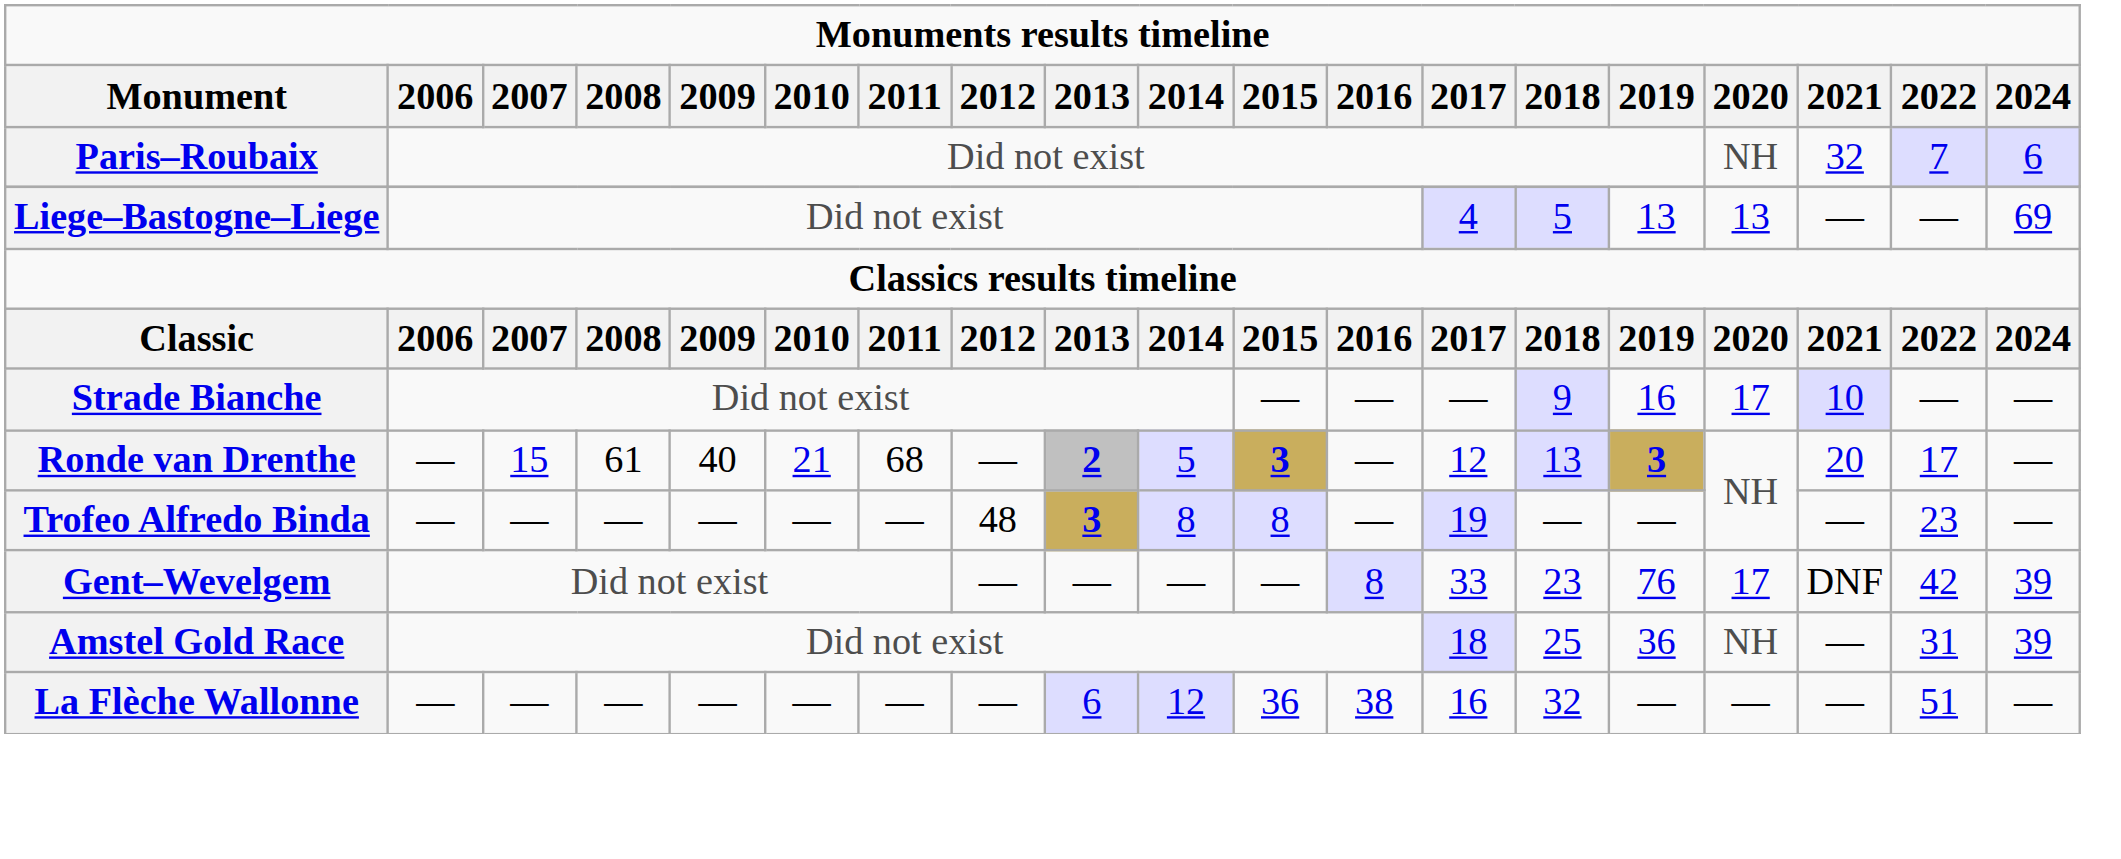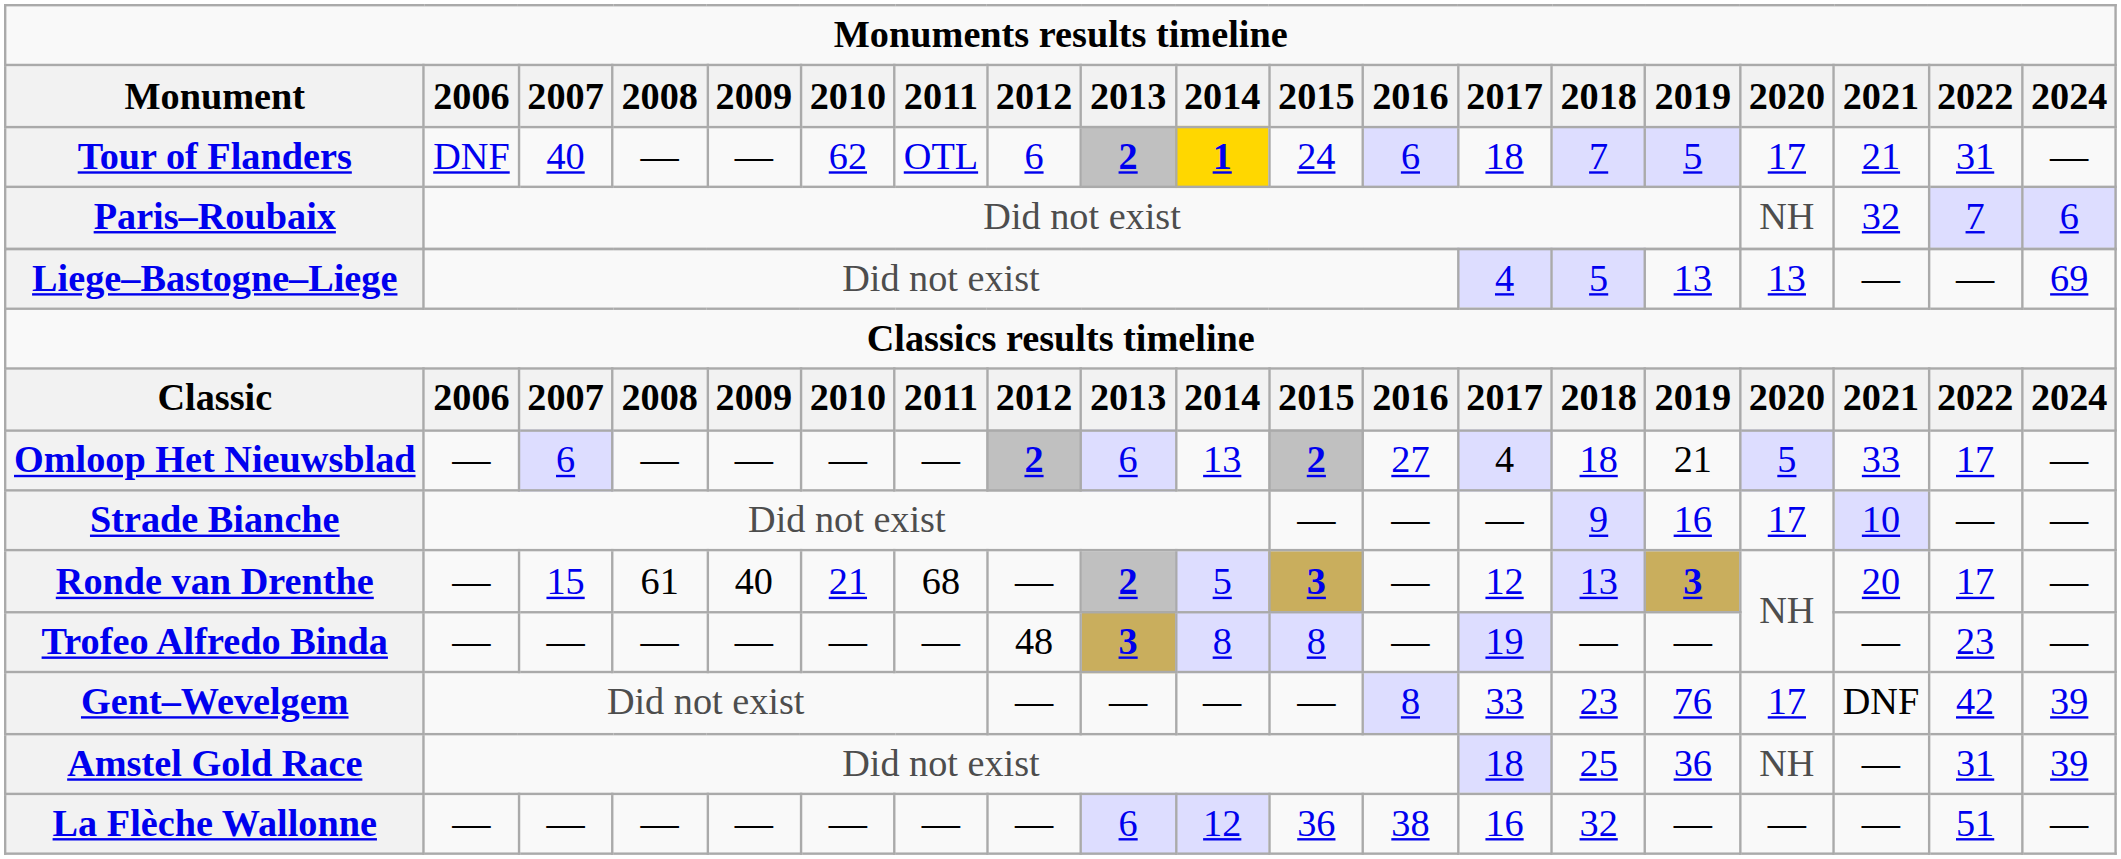+ row: Tour of Flanders | DNF | 40 | — | — | 62 | OTL | 6 | 2 | 1 | 24 | 6 | 18 | 7 | 5 | 17 | 21 | 31 | —
+ row: Omloop Het Nieuwsblad | — | 6 | — | — | — | — | 2 | 6 | 13 | 2 | 27 | 4 | 18 | 21 | 5 | 33 | 17 | —
